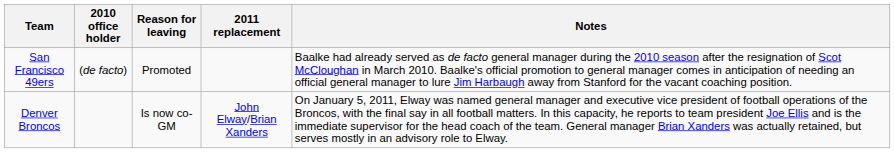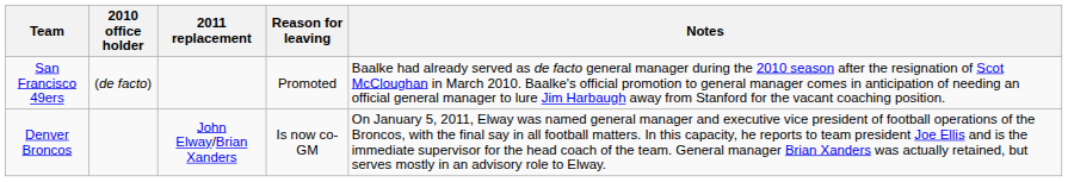columns swapped: Reason for leaving <-> 2011 replacement
